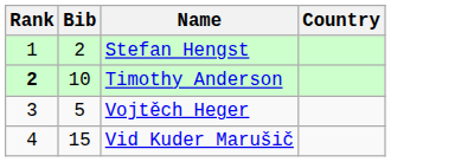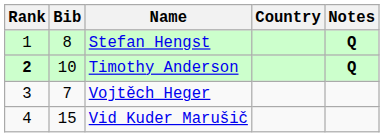+ column: Notes | Q | Q
Stefan Hengst | Bib: 2 -> 8
Vojtěch Heger | Bib: 5 -> 7
